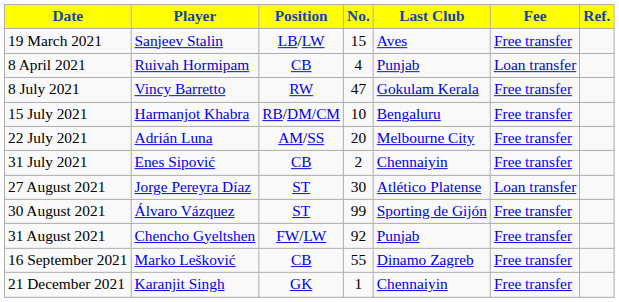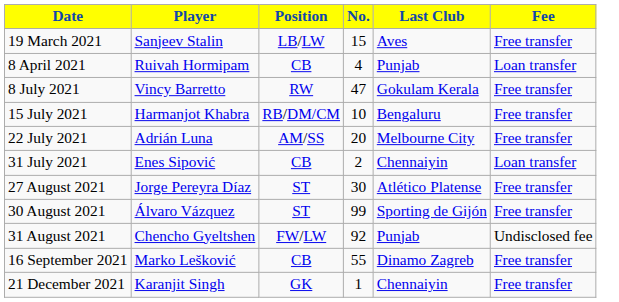- column: Ref.
31 July 2021 | Fee: Free transfer -> Loan transfer
27 August 2021 | Fee: Loan transfer -> Free transfer
31 August 2021 | Fee: Free transfer -> Undisclosed fee
